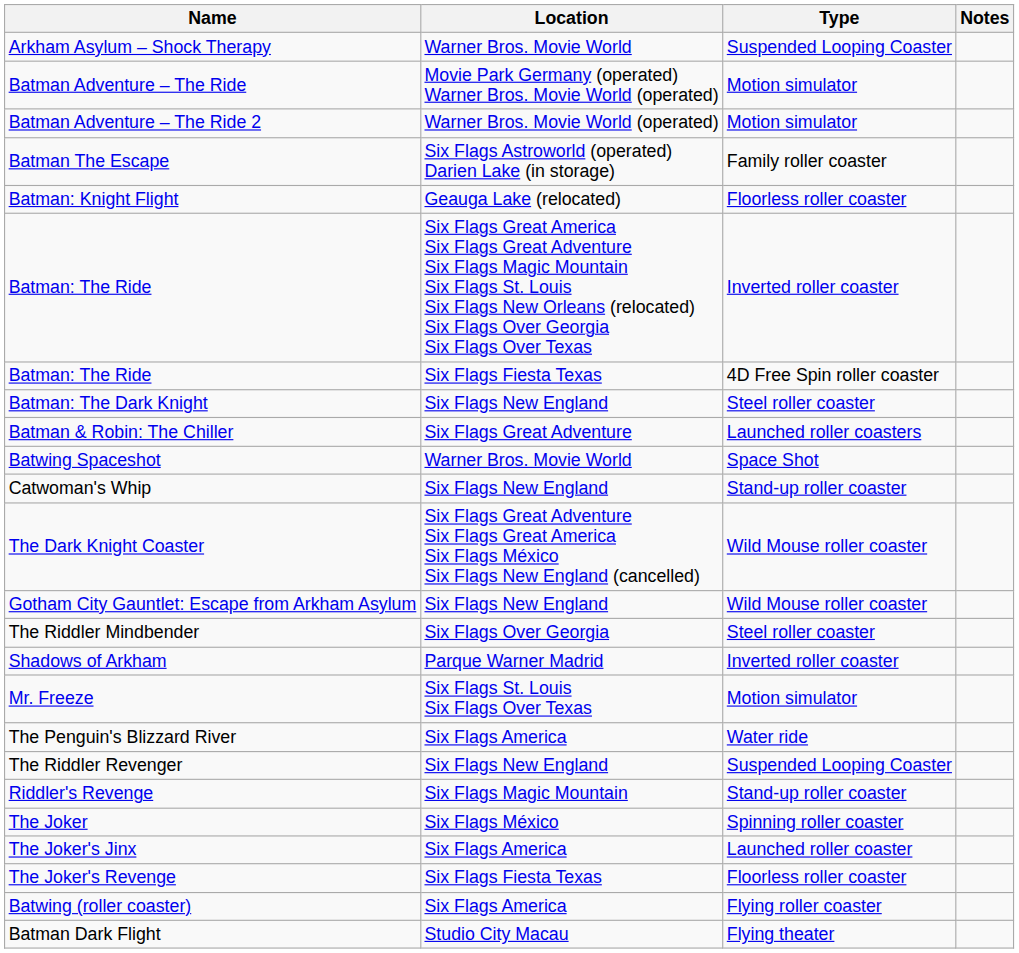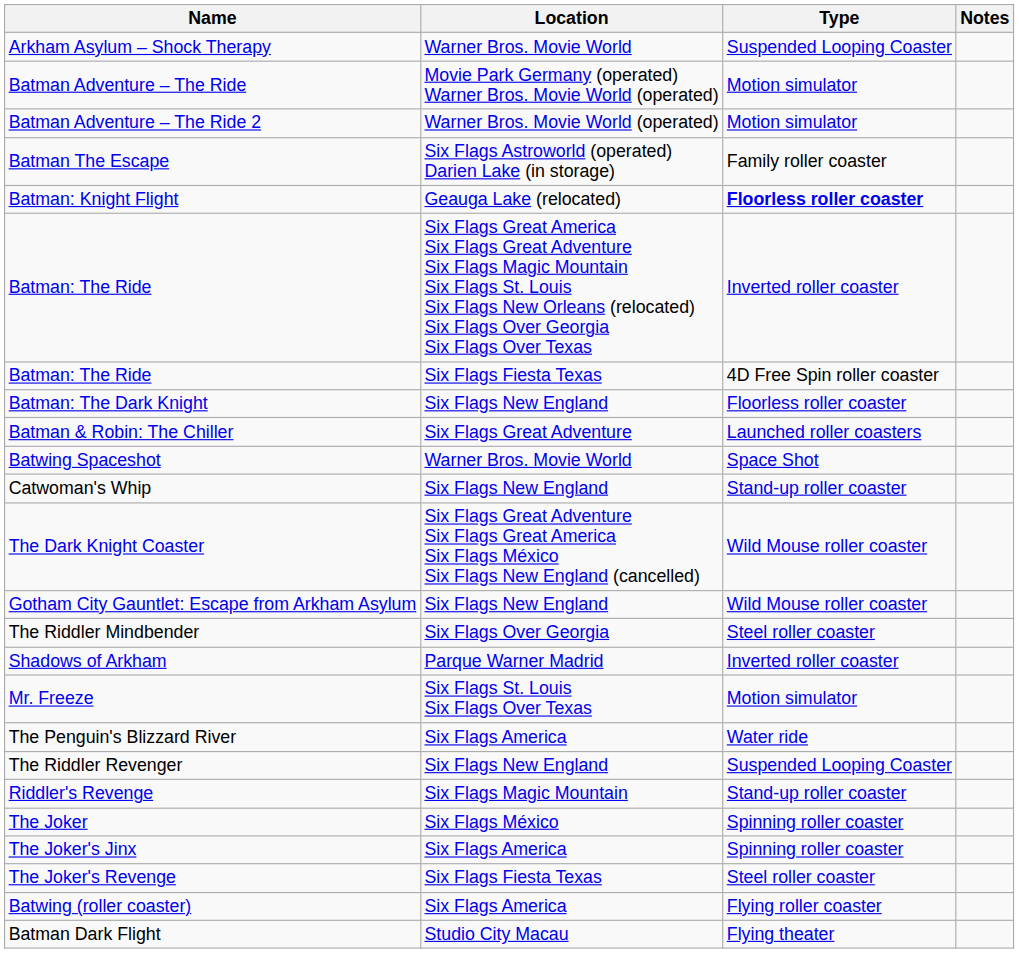Batman: Knight Flight | Type: normal -> bold
Batman: The Dark Knight | Type: Steel roller coaster -> Floorless roller coaster
The Joker's Jinx | Type: Launched roller coaster -> Spinning roller coaster
The Joker's Revenge | Type: Floorless roller coaster -> Steel roller coaster
